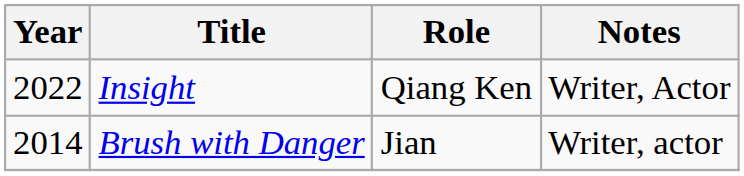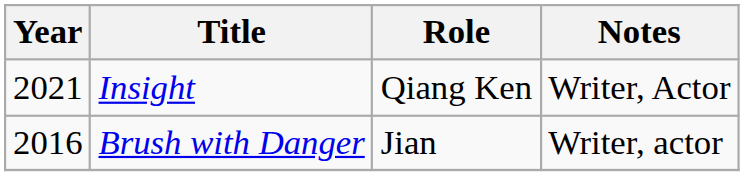Insight | Year: 2022 -> 2021
Brush with Danger | Year: 2014 -> 2016
